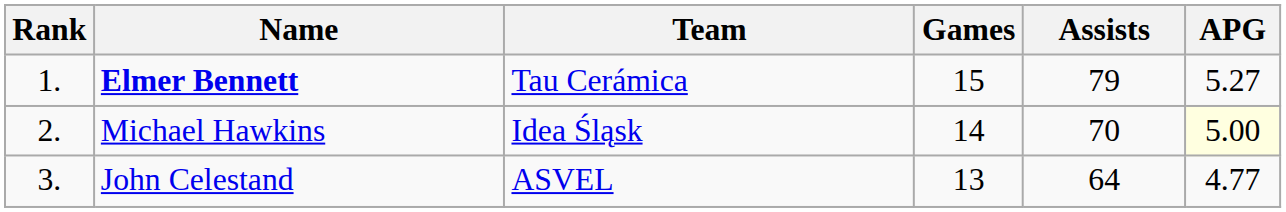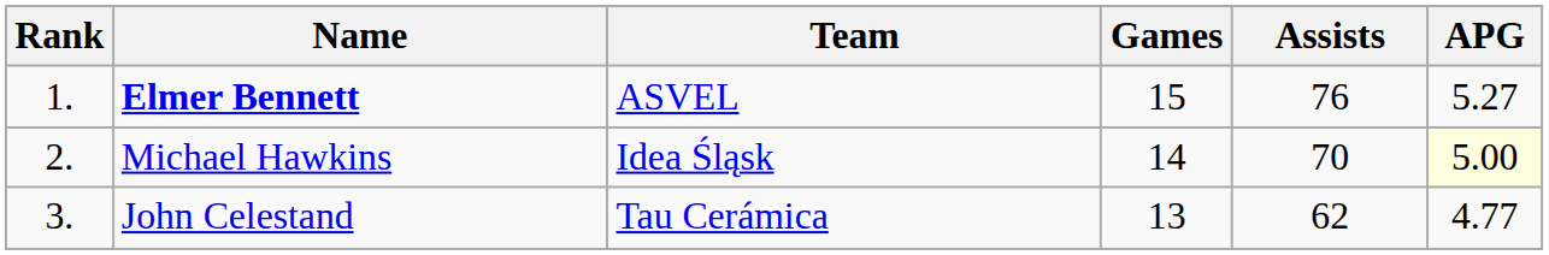Elmer Bennett | Team: Tau Cerámica -> ASVEL
Elmer Bennett | Assists: 79 -> 76
John Celestand | Team: ASVEL -> Tau Cerámica
John Celestand | Assists: 64 -> 62
